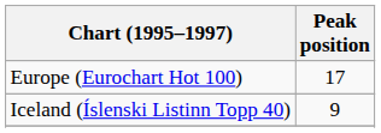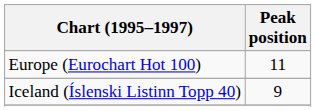Europe (Eurochart Hot 100) | Peak position: 17 -> 11
